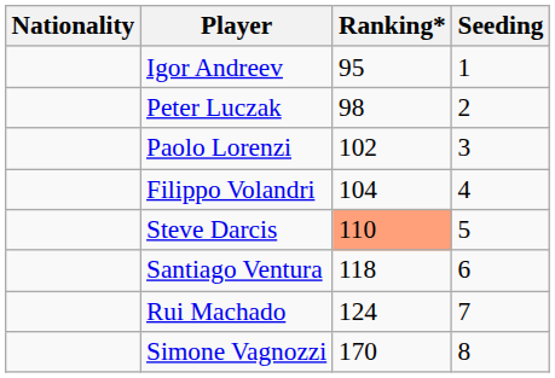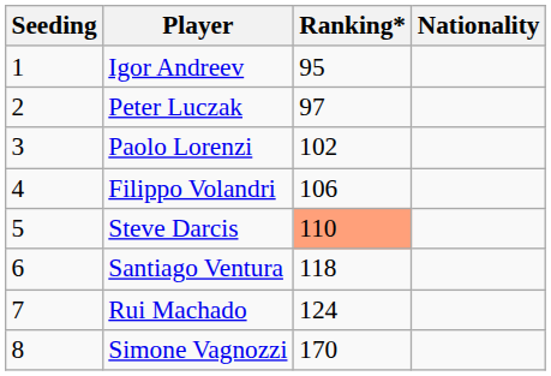columns swapped: Nationality <-> Seeding
Peter Luczak | Ranking*: 98 -> 97
Filippo Volandri | Ranking*: 104 -> 106
